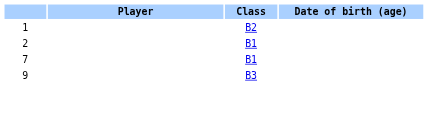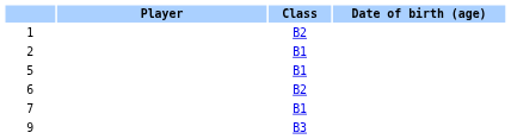+ row: 5 | B1
+ row: 6 | B2
